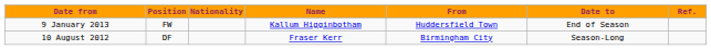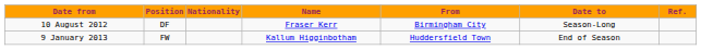rows swapped: 10 August 2012 <-> 9 January 2013
